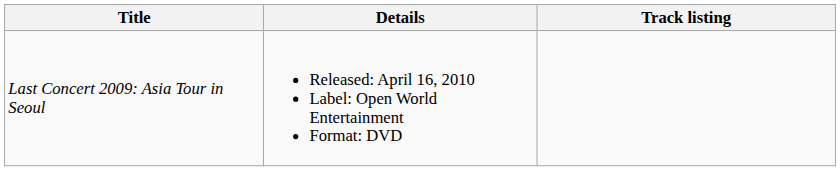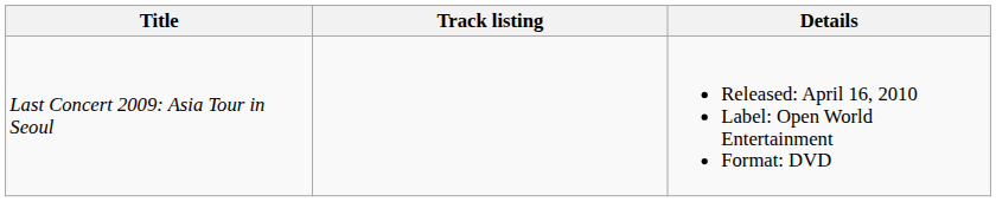columns swapped: Details <-> Track listing
